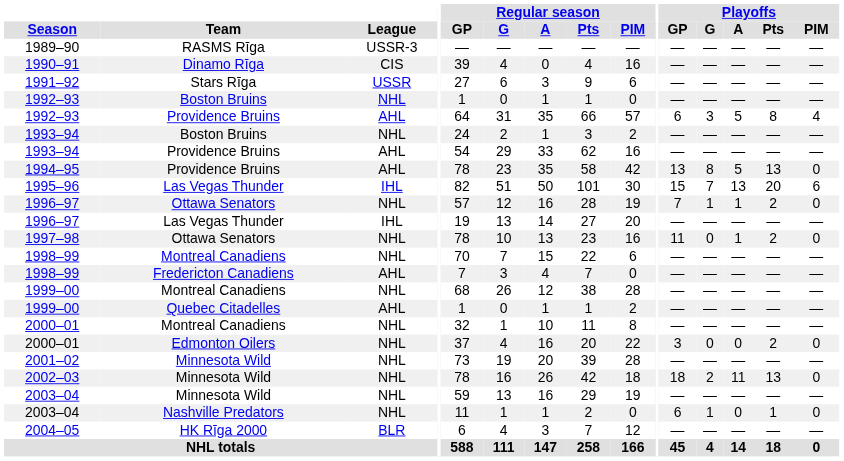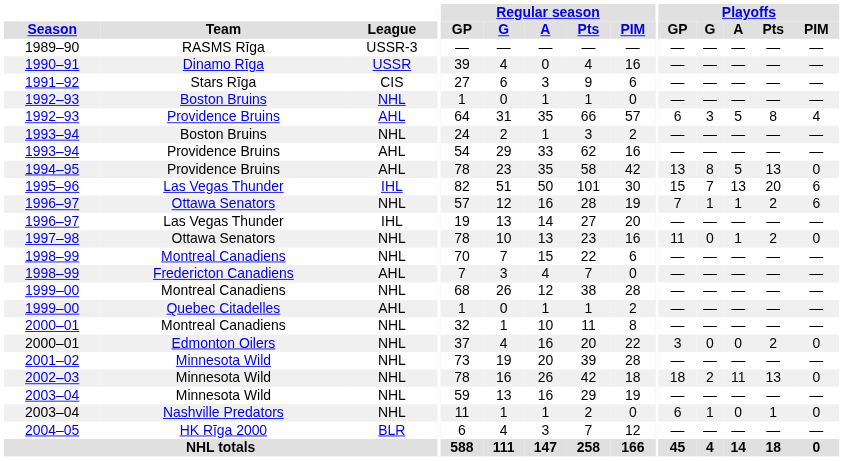1990–91 | League: CIS -> USSR
1991–92 | League: USSR -> CIS
1996–97 / Ottawa Senators | Playoffs / PIM: 0 -> 6
